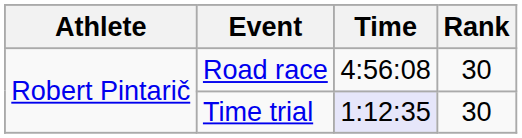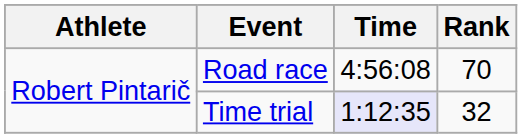Road race | Rank: 30 -> 70
Time trial | Rank: 30 -> 32
